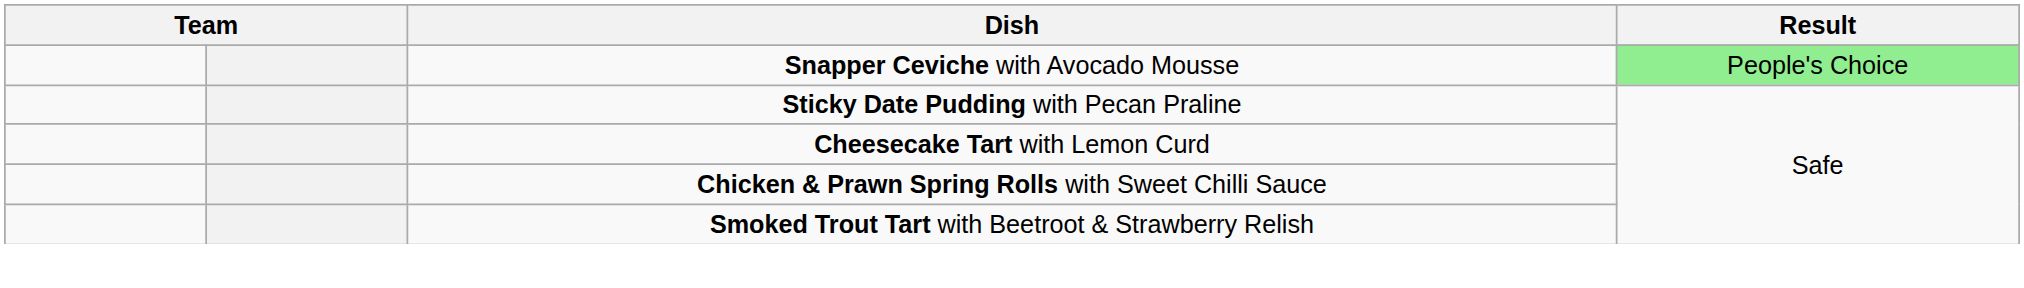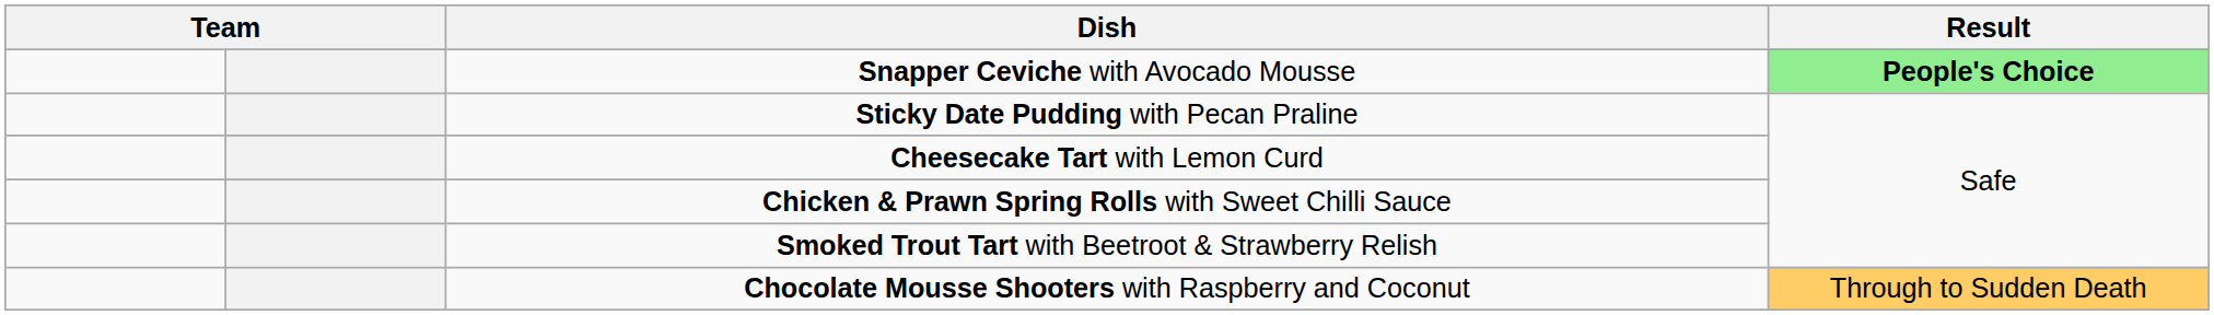Snapper Ceviche with Avocado Mousse | Result: normal -> bold
+ row: Chocolate Mousse Shooters with Raspberry and Coconut | Through to Sudden Death
